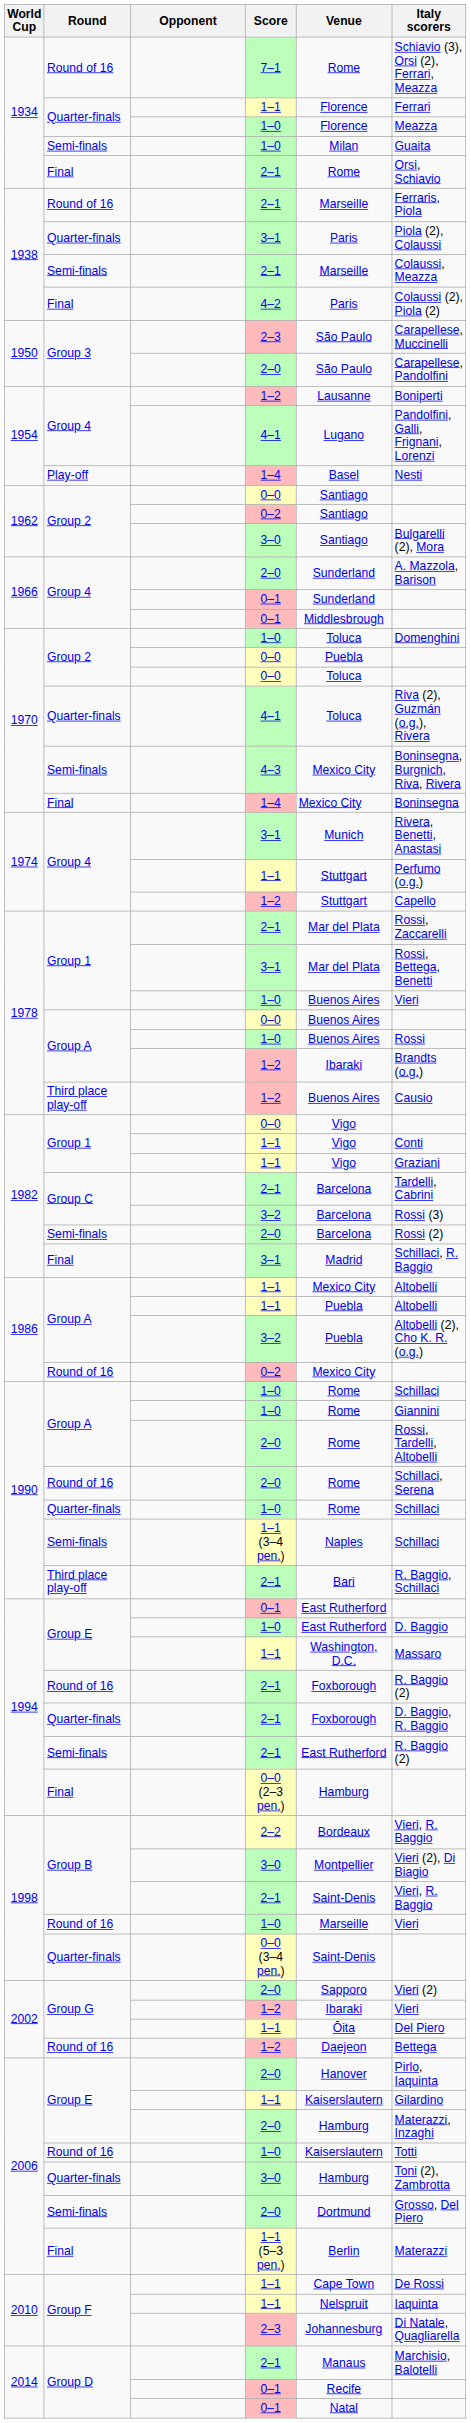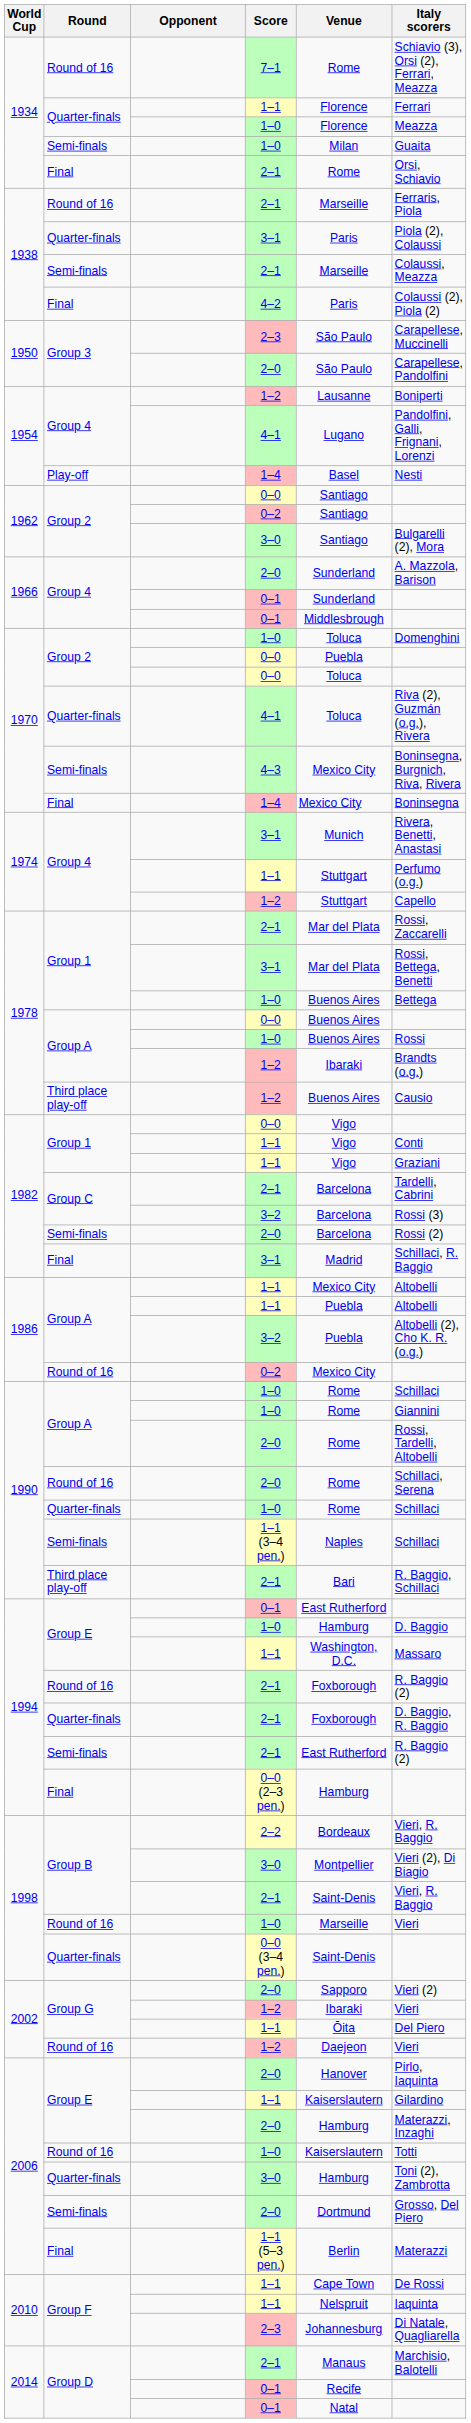Group 1 / 1–0 | Italy scorers: Vieri -> Bettega
Group E / 1–0 | Venue: East Rutherford -> Hamburg
Round of 16 / 1–2 | Italy scorers: Bettega -> Vieri
